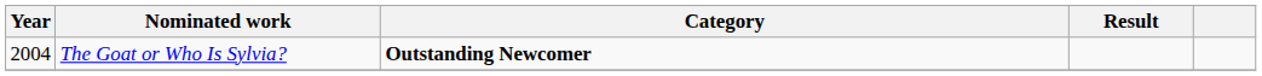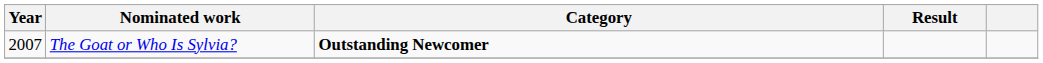The Goat or Who Is Sylvia? | Year: 2004 -> 2007
